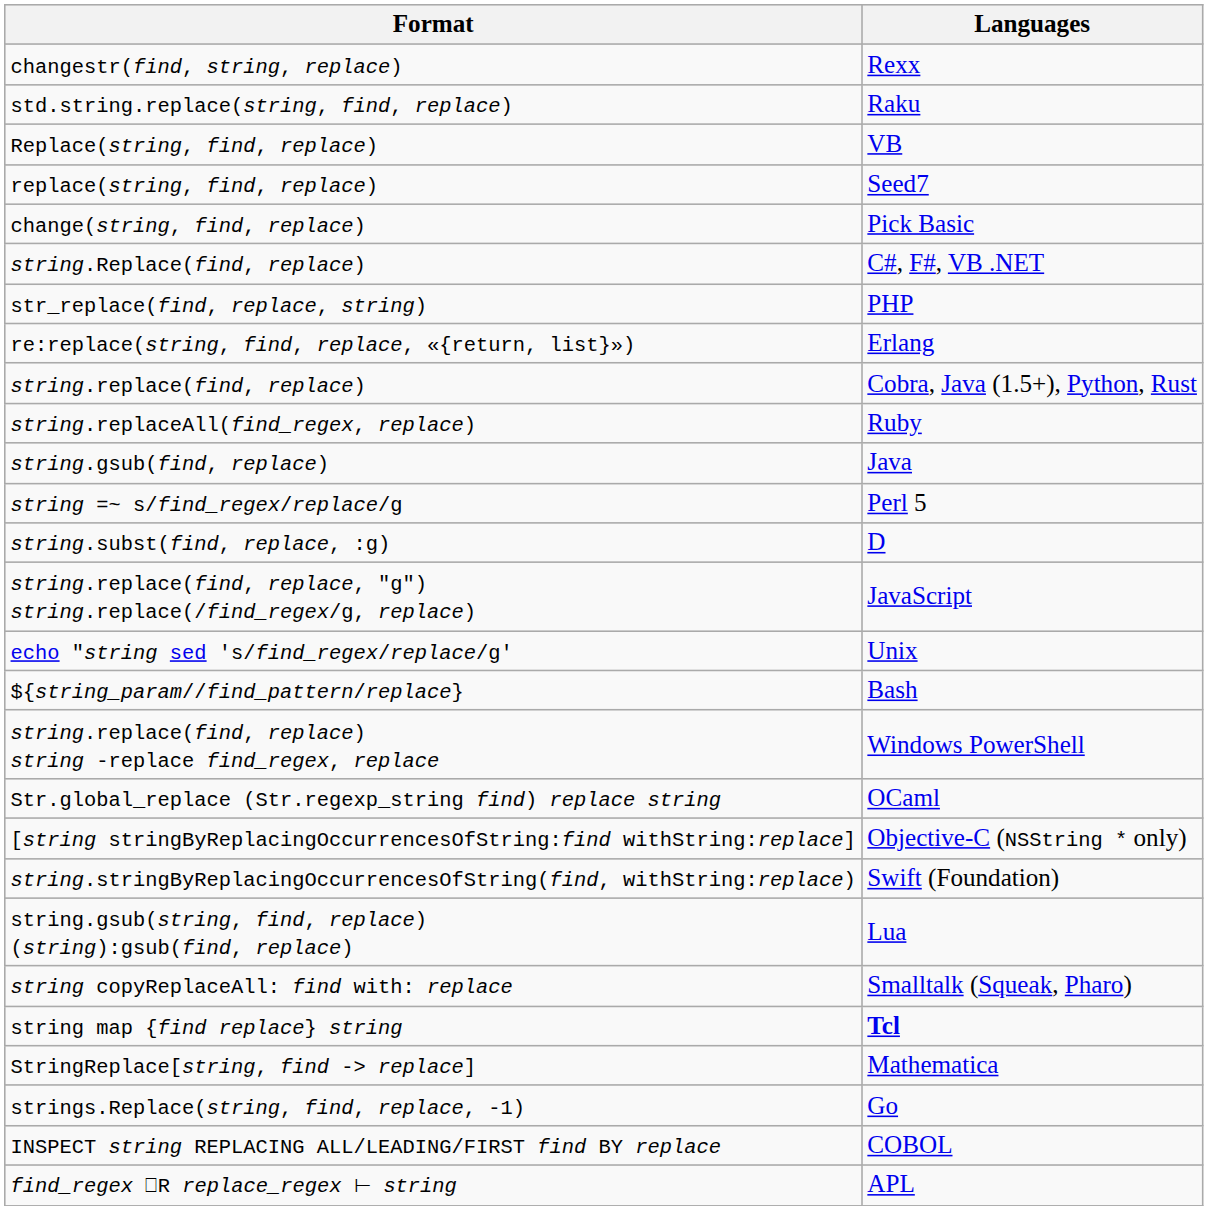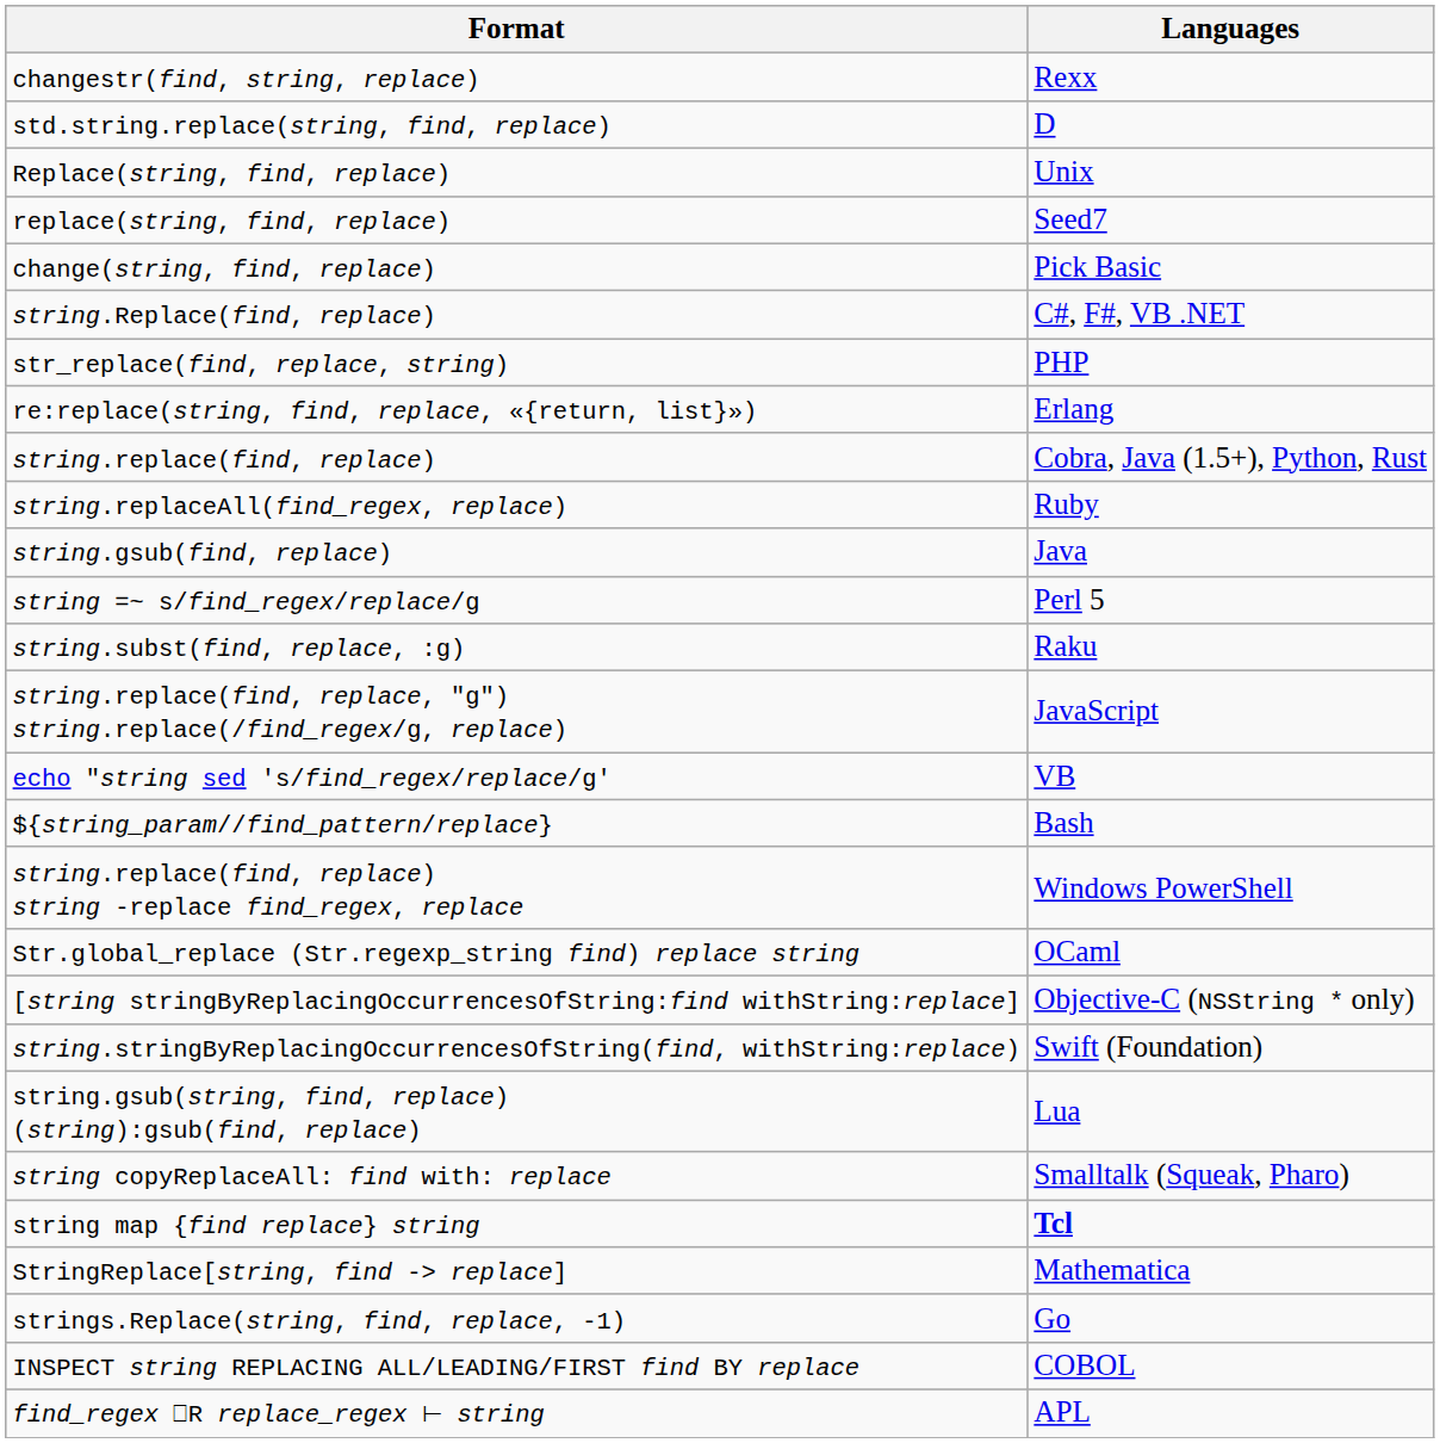std.string.replace(string, find, replace) | Languages: Raku -> D
Replace(string, find, replace) | Languages: VB -> Unix
string.subst(find, replace, :g) | Languages: D -> Raku
echo "string sed 's/find_regex/replace/g' | Languages: Unix -> VB
